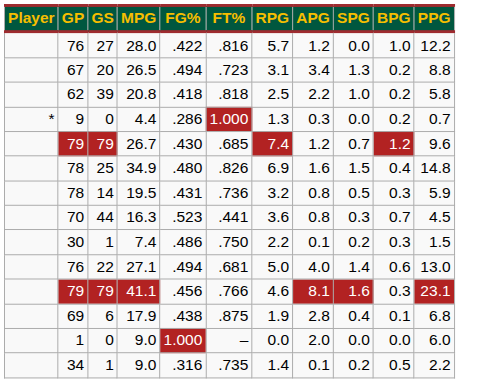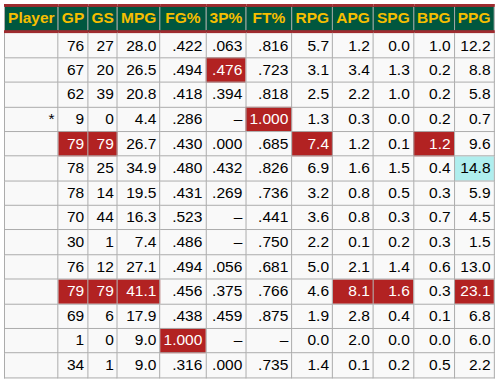+ column: 3P% | .063 | .476 | .394 | – | .000 | .432 | .269 | – | – | .056 | .375 | .459 | – | .000
26.7 | SPG: 0.7 -> 0.1
34.9 | PPG: no background -> paleturquoise background
27.1 | GS: 22 -> 12
27.1 | APG: 4.0 -> 2.1
